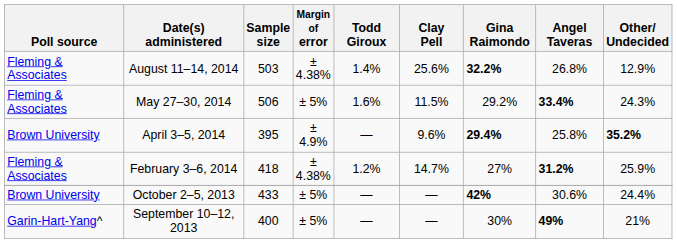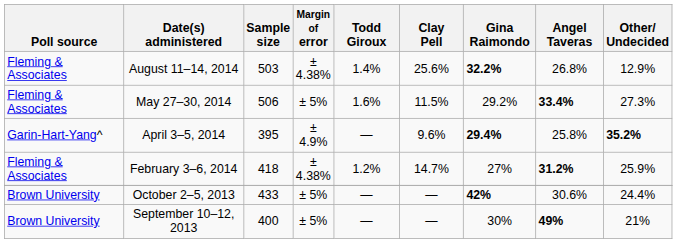May 27–30, 2014 | Other/ Undecided: 24.3% -> 27.3%
April 3–5, 2014 | Poll source: Brown University -> Garin-Hart-Yang^
September 10–12, 2013 | Poll source: Garin-Hart-Yang^ -> Brown University
